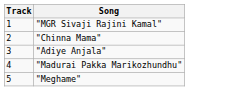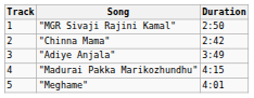+ column: Duration | 2:50 | 2:42 | 3:49 | 4:15 | 4:01
